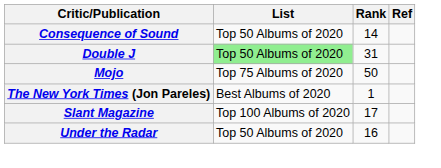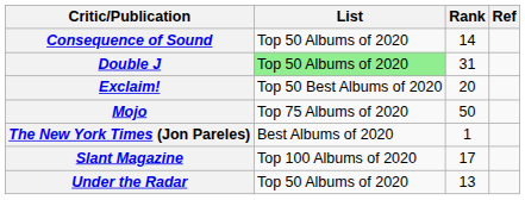+ row: Exclaim! | Top 50 Best Albums of 2020 | 20
Under the Radar | Rank: 16 -> 13
